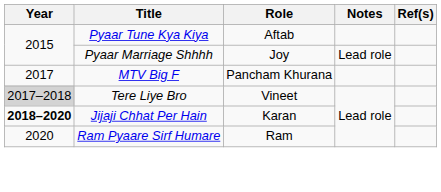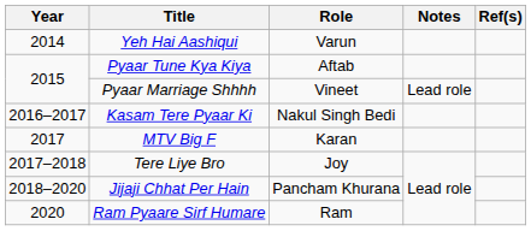+ row: 2014 | Yeh Hai Aashiqui | Varun
Pyaar Marriage Shhhh | Role: Joy -> Vineet
+ row: 2016–2017 | Kasam Tere Pyaar Ki | Nakul Singh Bedi
MTV Big F | Role: Pancham Khurana -> Karan
Tere Liye Bro | Year: lightgrey background -> no background
Tere Liye Bro | Role: Vineet -> Joy
Jijaji Chhat Per Hain | Year: bold -> normal
Jijaji Chhat Per Hain | Role: Karan -> Pancham Khurana
